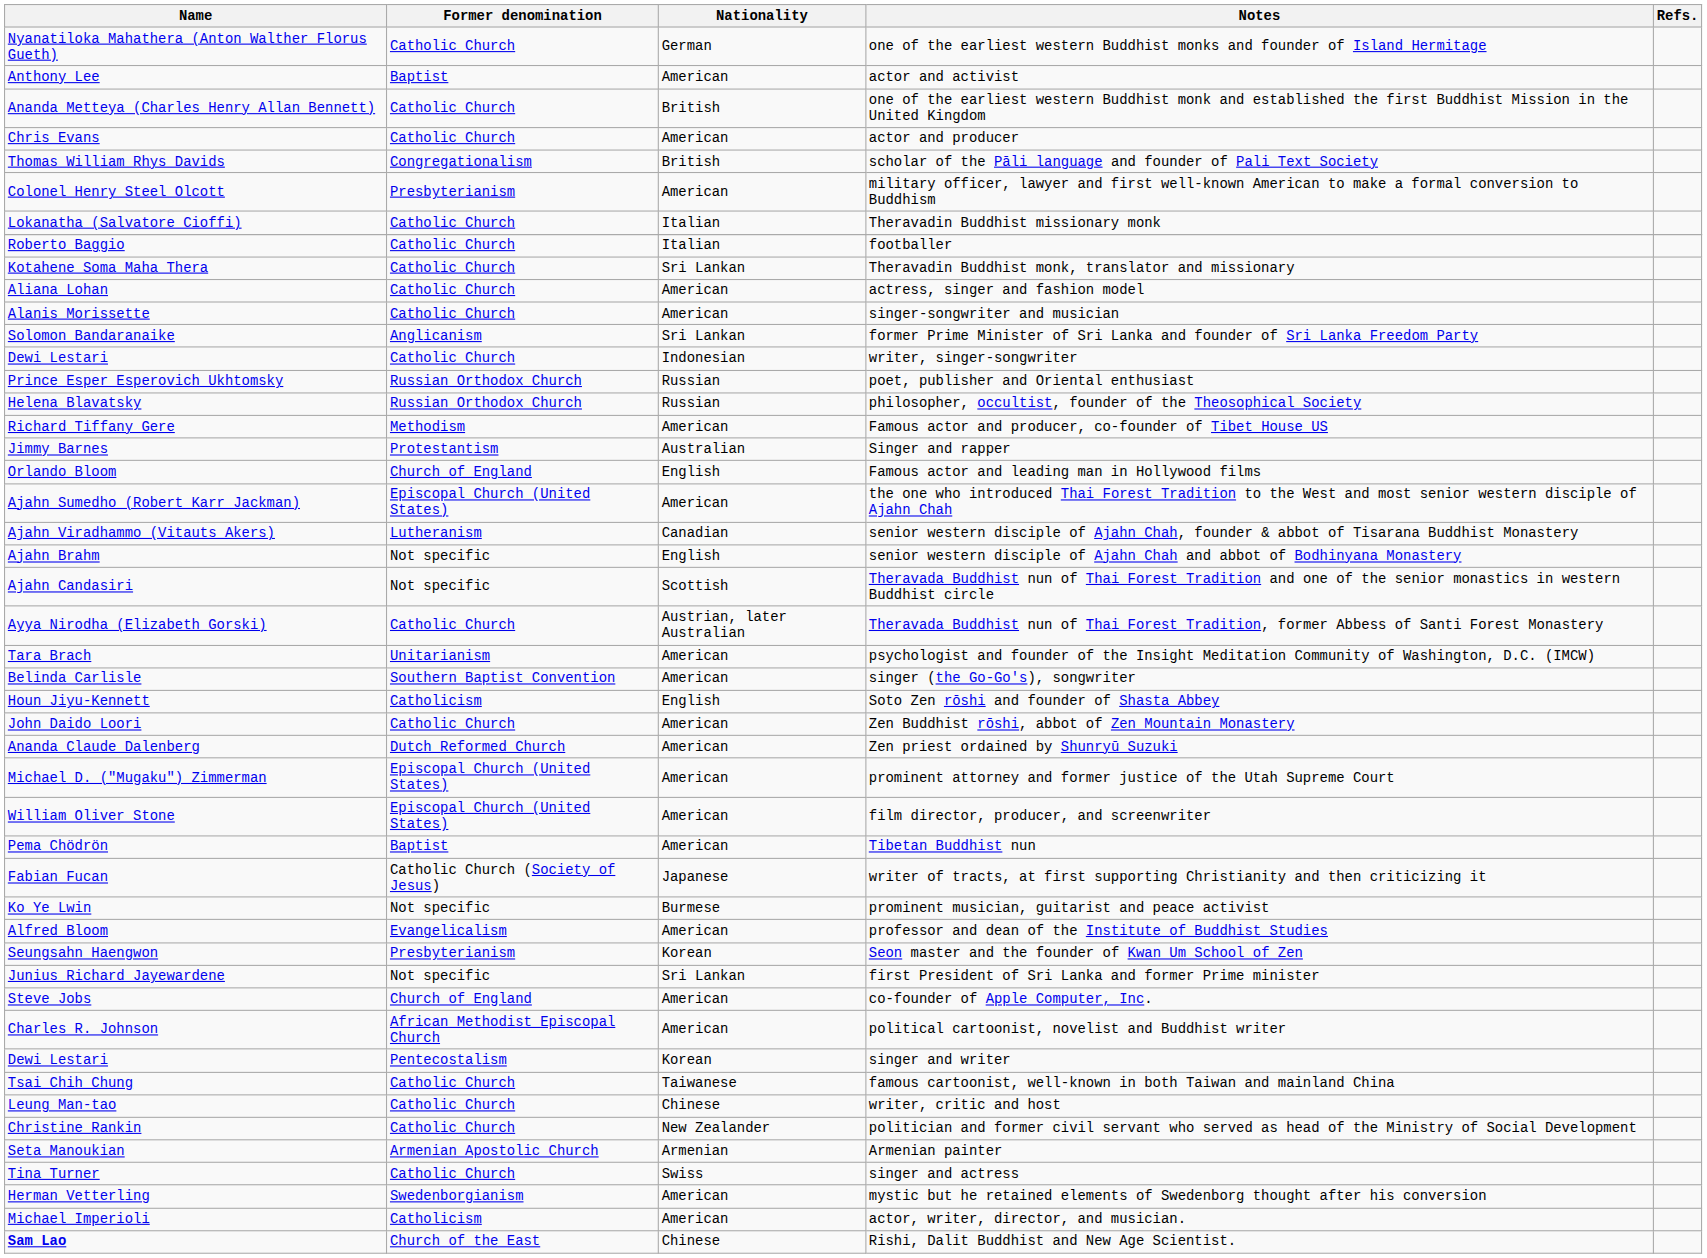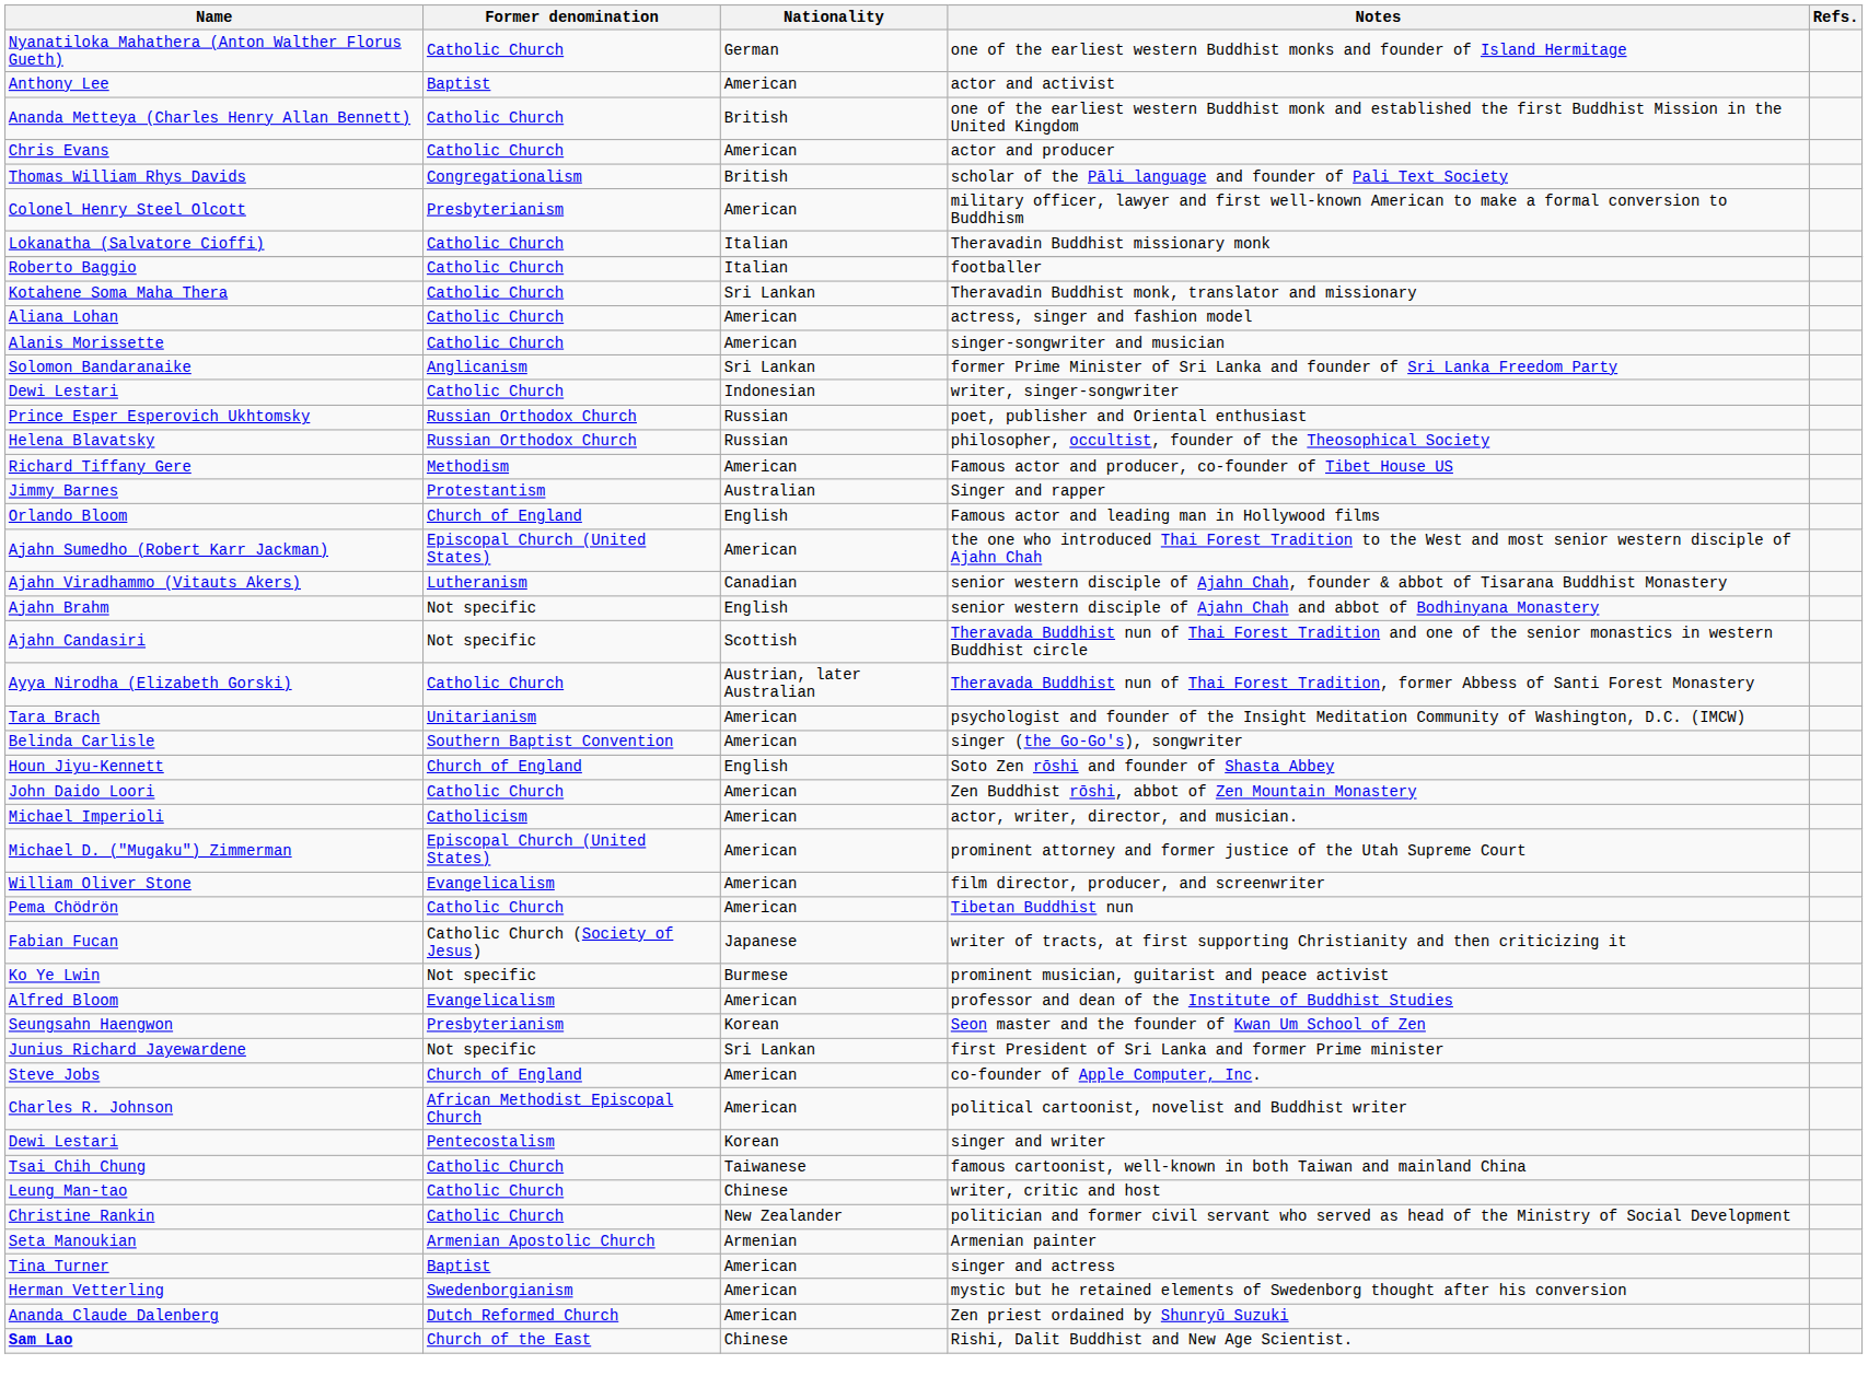Soto Zen rōshi and founder of Shasta Abbey | Former denomination: Catholicism -> Church of England
rows swapped: Zen priest ordained by Shunryū Suzuki <-> actor, writer, director, and musician.
film director, producer, and screenwriter | Former denomination: Episcopal Church (United States) -> Evangelicalism
Tibetan Buddhist nun | Former denomination: Baptist -> Catholic Church
singer and actress | Former denomination: Catholic Church -> Baptist
singer and actress | Nationality: Swiss -> American
